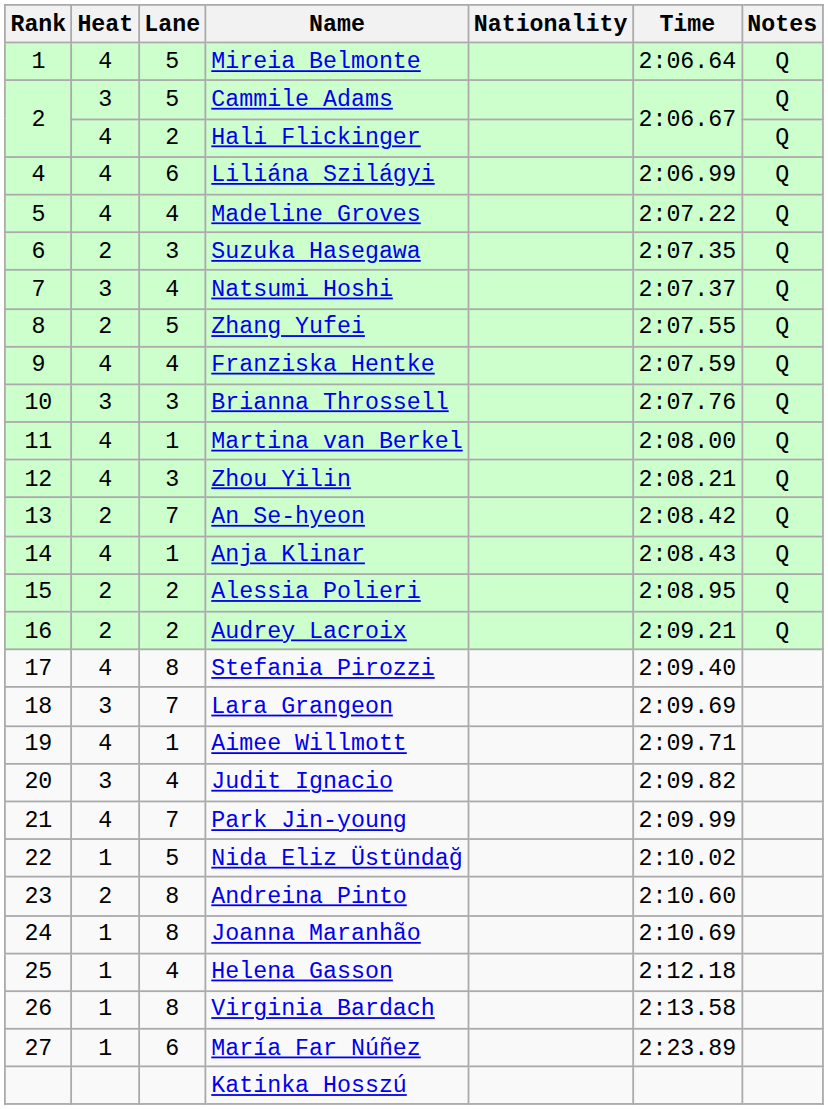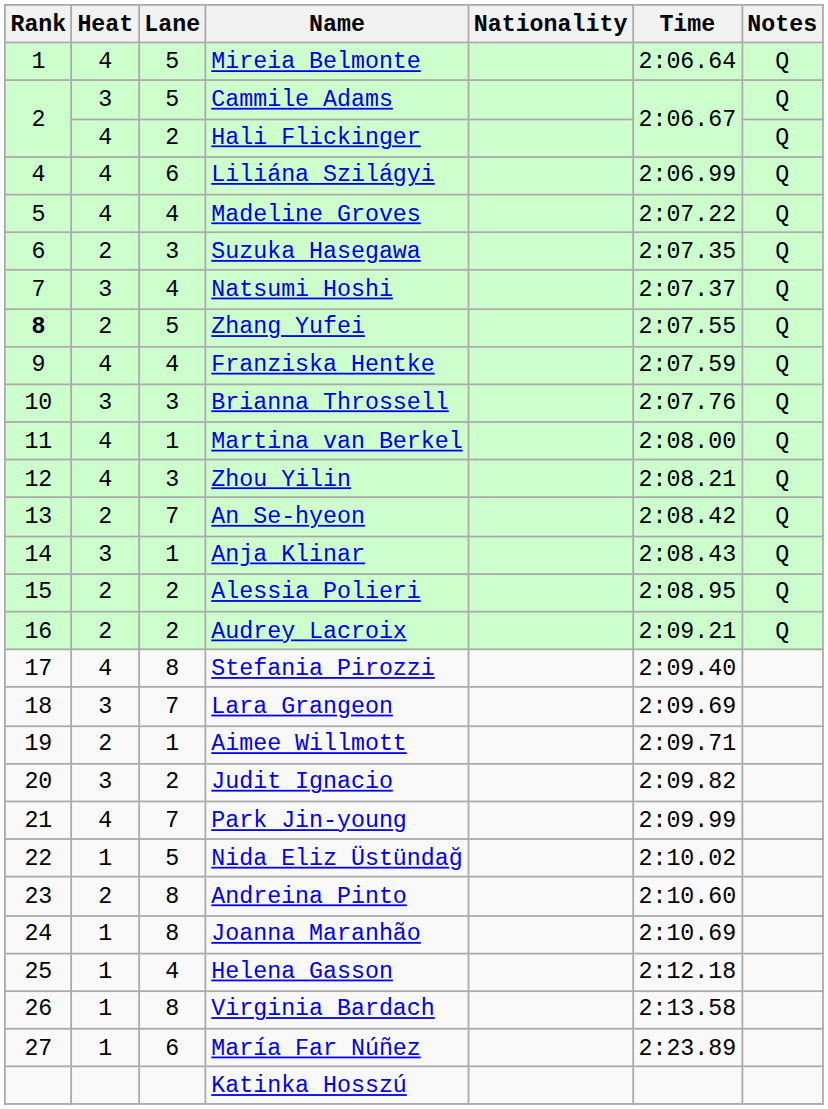Zhang Yufei | Rank: normal -> bold
Anja Klinar | Heat: 4 -> 3
Aimee Willmott | Heat: 4 -> 2
Judit Ignacio | Lane: 4 -> 2
